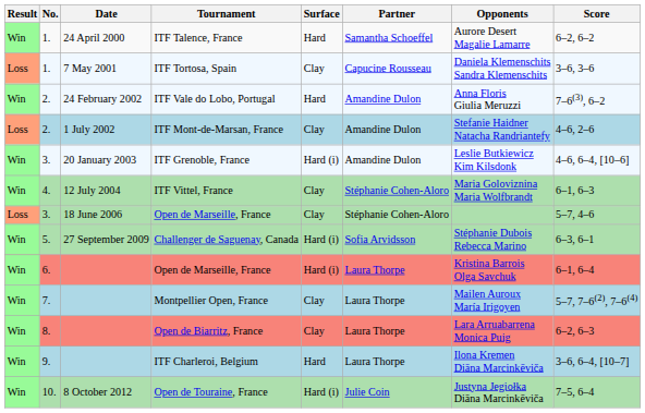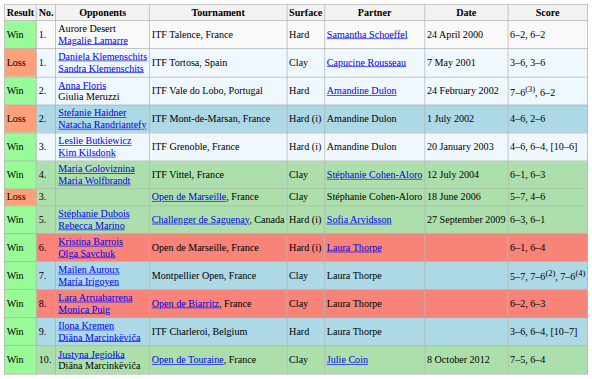columns swapped: Date <-> Opponents
ITF Mont-de-Marsan, France | Surface: Clay -> Hard (i)
Open de Touraine, France | Surface: Hard (i) -> Clay
